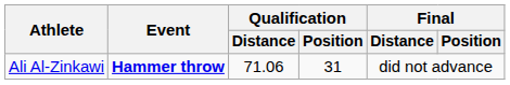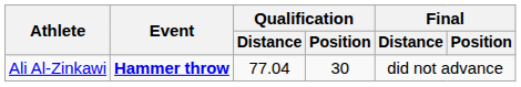Ali Al-Zinkawi | Qualification / Distance: 71.06 -> 77.04
Ali Al-Zinkawi | Qualification / Position: 31 -> 30
